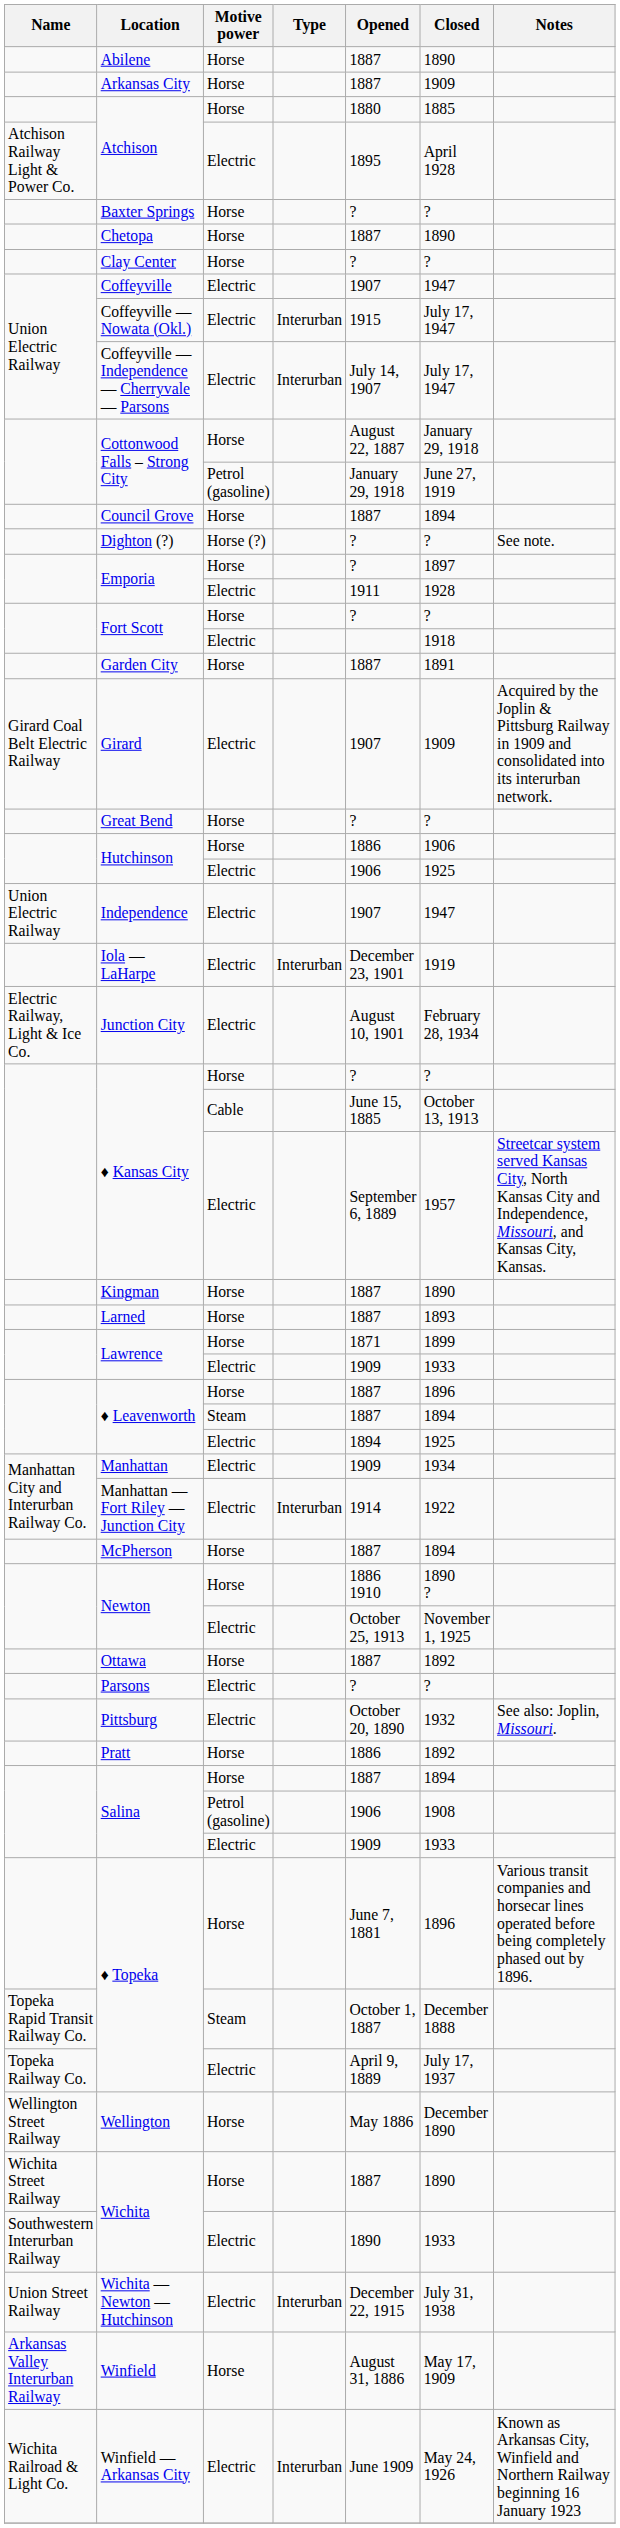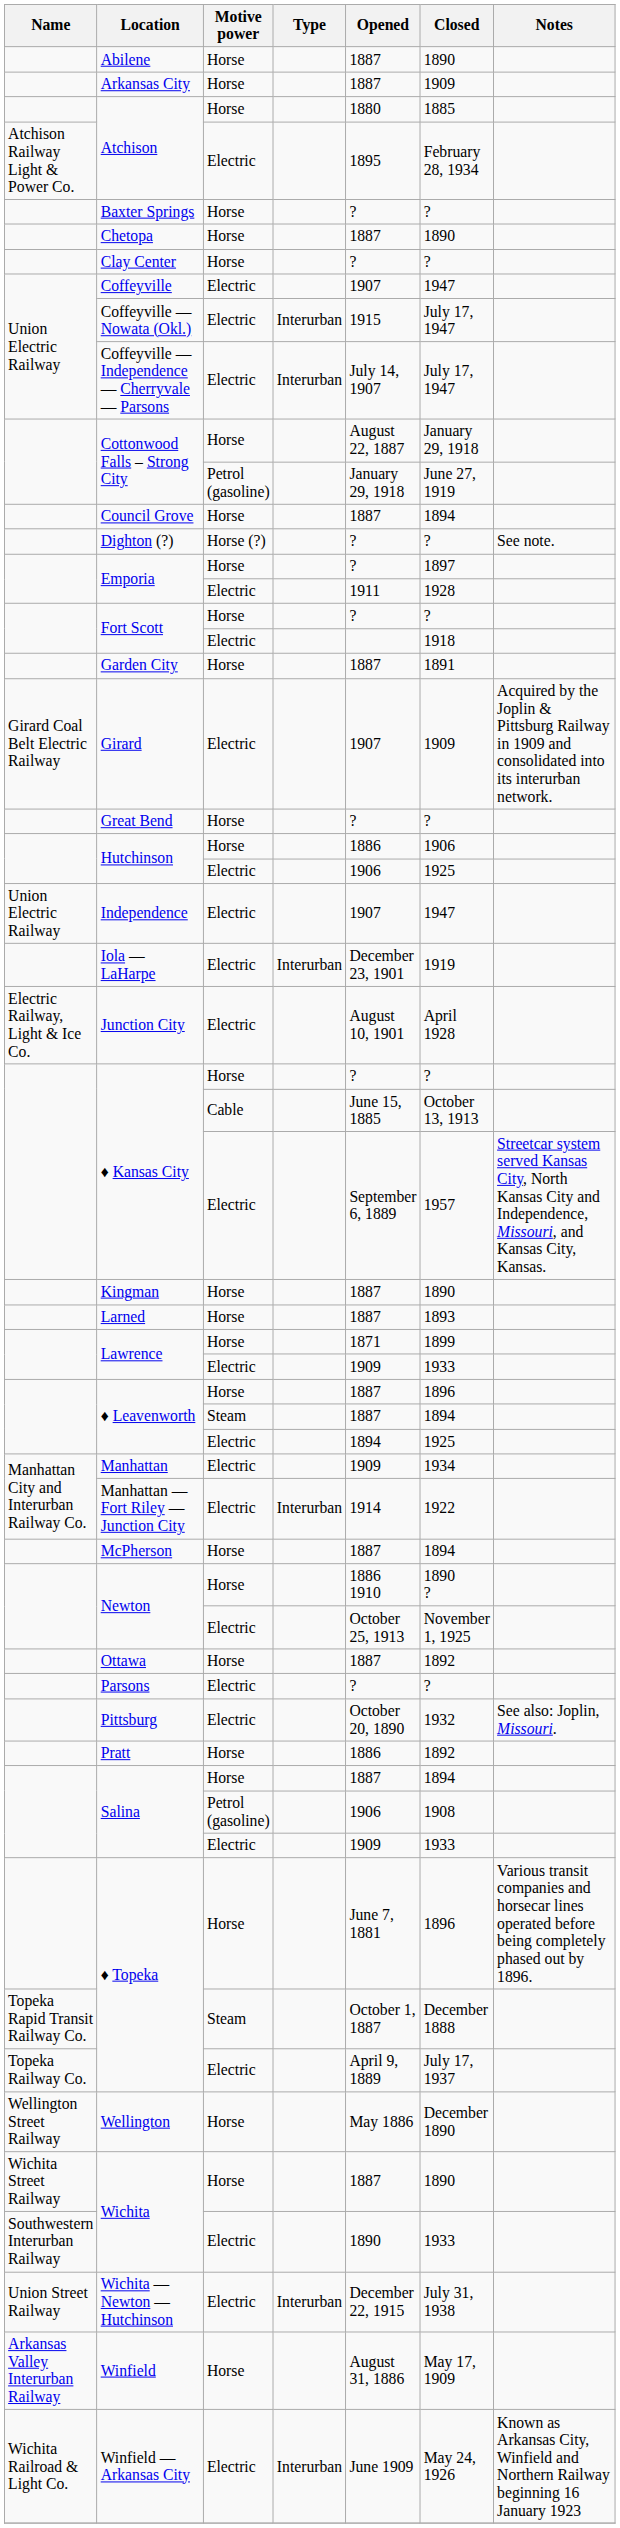Atchison / Electric | Closed: April 1928 -> February 28, 1934
Junction City | Closed: February 28, 1934 -> April 1928
